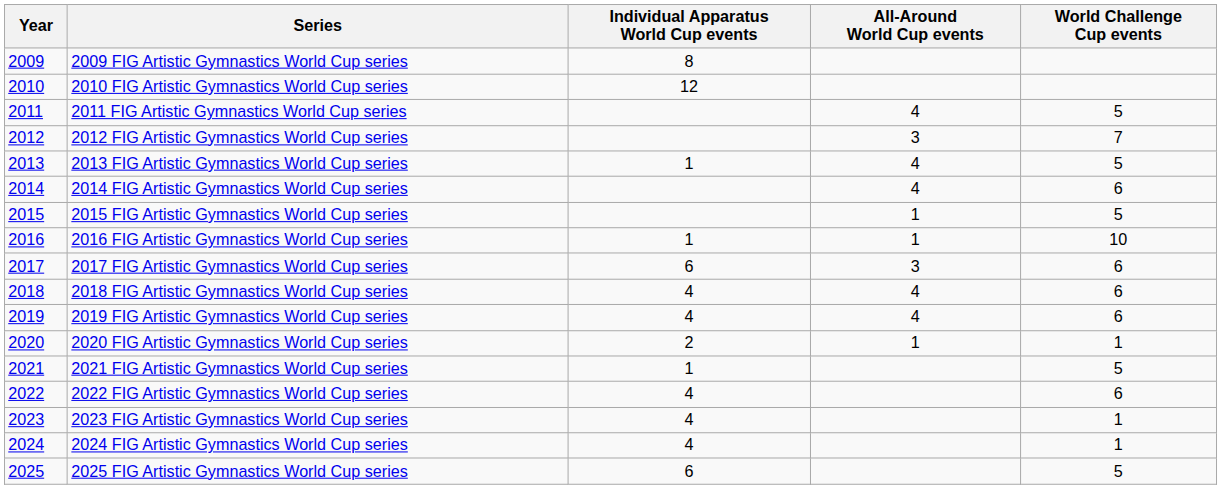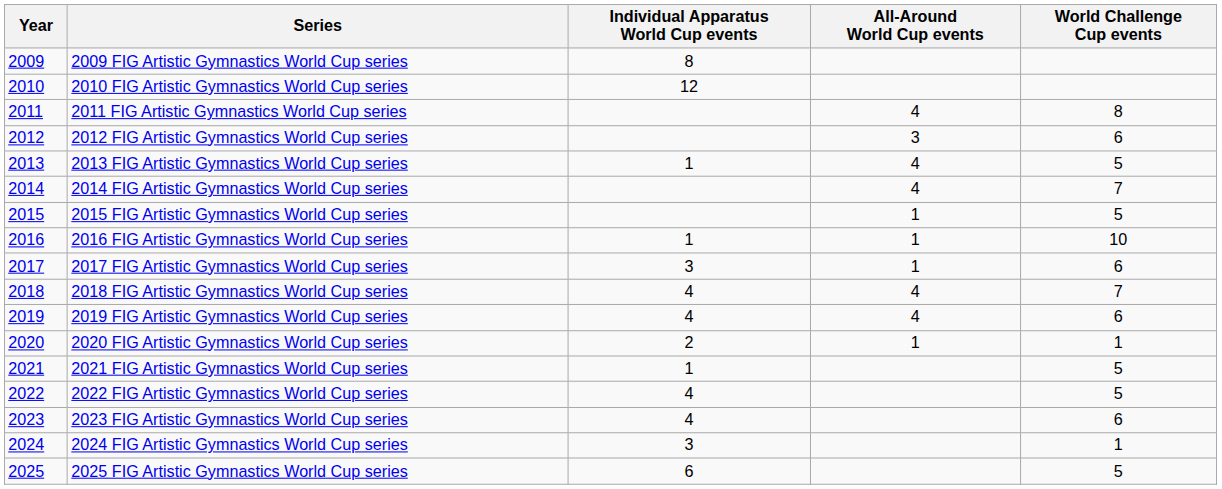2011 FIG Artistic Gymnastics World Cup series | World Challenge Cup events: 5 -> 8
2012 FIG Artistic Gymnastics World Cup series | World Challenge Cup events: 7 -> 6
2014 FIG Artistic Gymnastics World Cup series | World Challenge Cup events: 6 -> 7
2017 FIG Artistic Gymnastics World Cup series | Individual Apparatus World Cup events: 6 -> 3
2017 FIG Artistic Gymnastics World Cup series | All-Around World Cup events: 3 -> 1
2018 FIG Artistic Gymnastics World Cup series | World Challenge Cup events: 6 -> 7
2022 FIG Artistic Gymnastics World Cup series | World Challenge Cup events: 6 -> 5
2023 FIG Artistic Gymnastics World Cup series | World Challenge Cup events: 1 -> 6
2024 FIG Artistic Gymnastics World Cup series | Individual Apparatus World Cup events: 4 -> 3
